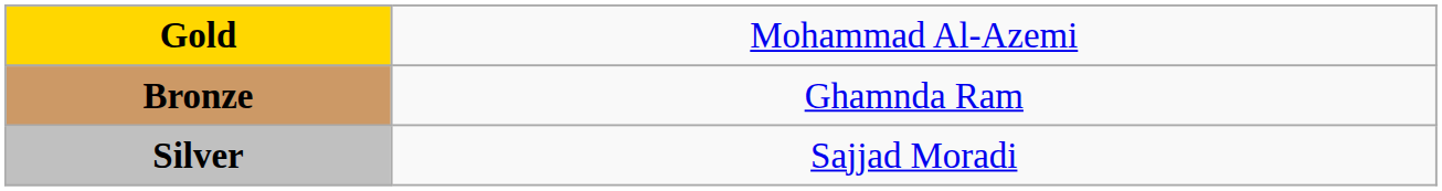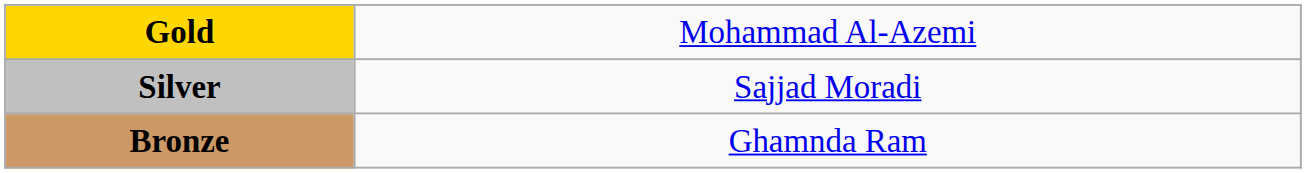rows swapped: Silver <-> Bronze
